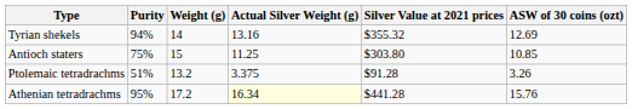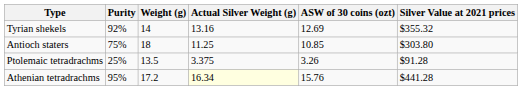columns swapped: ASW of 30 coins (ozt) <-> Silver Value at 2021 prices
Tyrian shekels | Purity: 94% -> 92%
Antioch staters | Weight (g): 15 -> 18
Ptolemaic tetradrachms | Purity: 51% -> 25%
Ptolemaic tetradrachms | Weight (g): 13.2 -> 13.5
